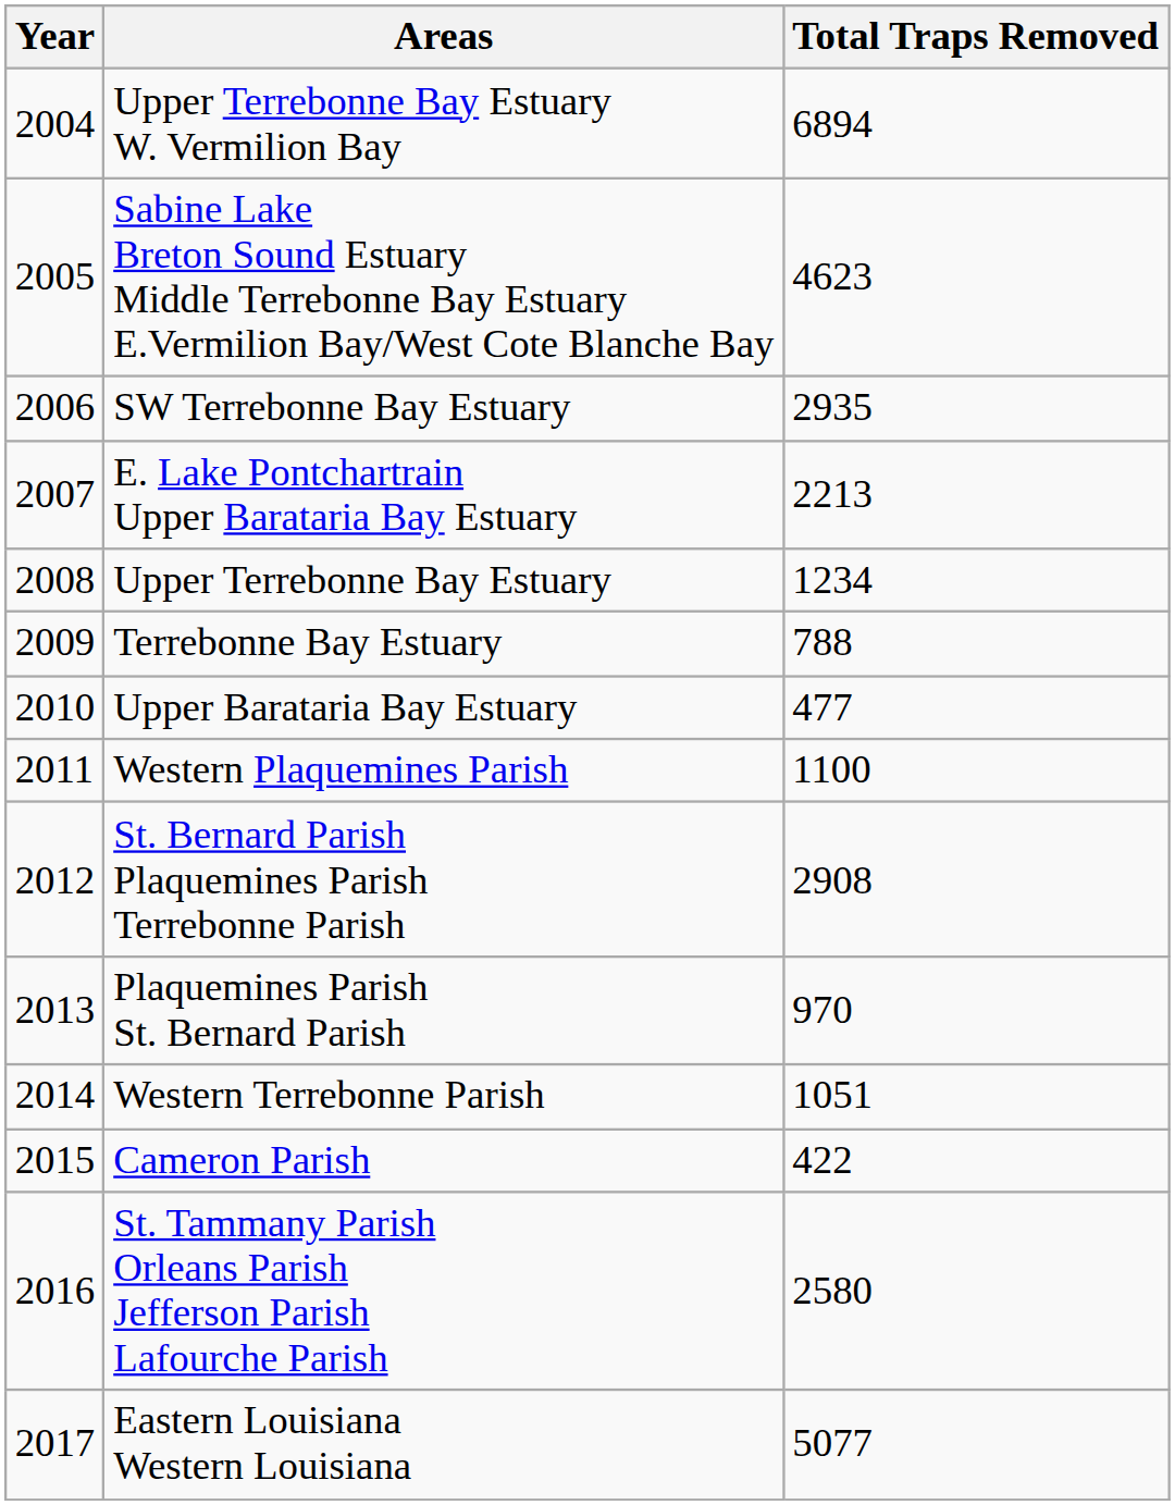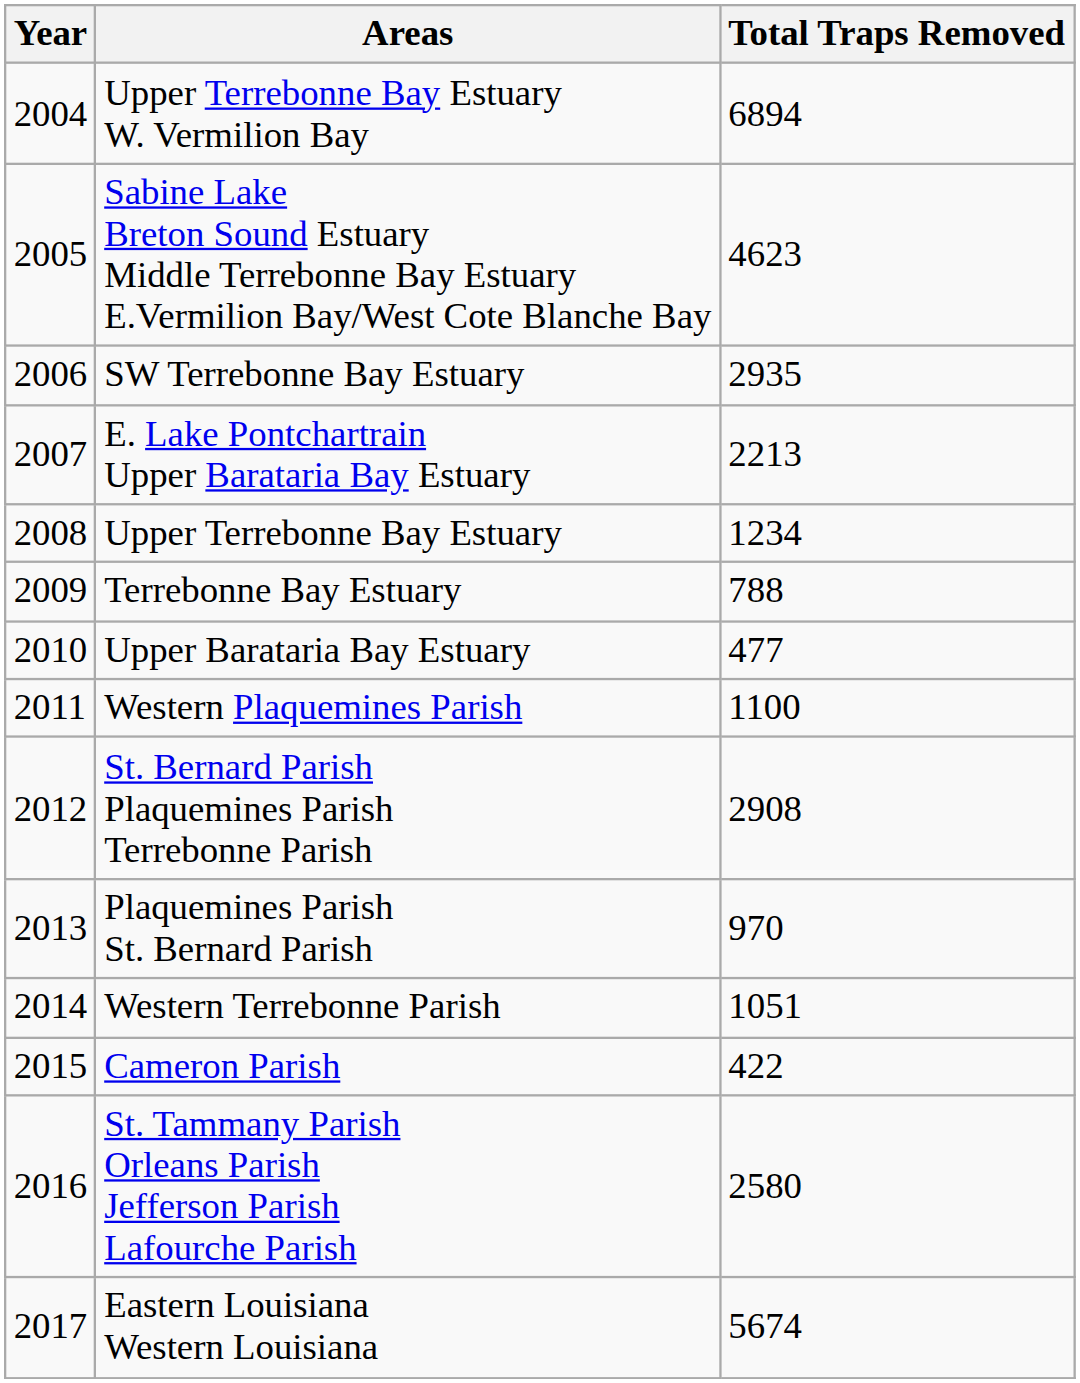Eastern Louisiana Western Louisiana | Total Traps Removed: 5077 -> 5674
